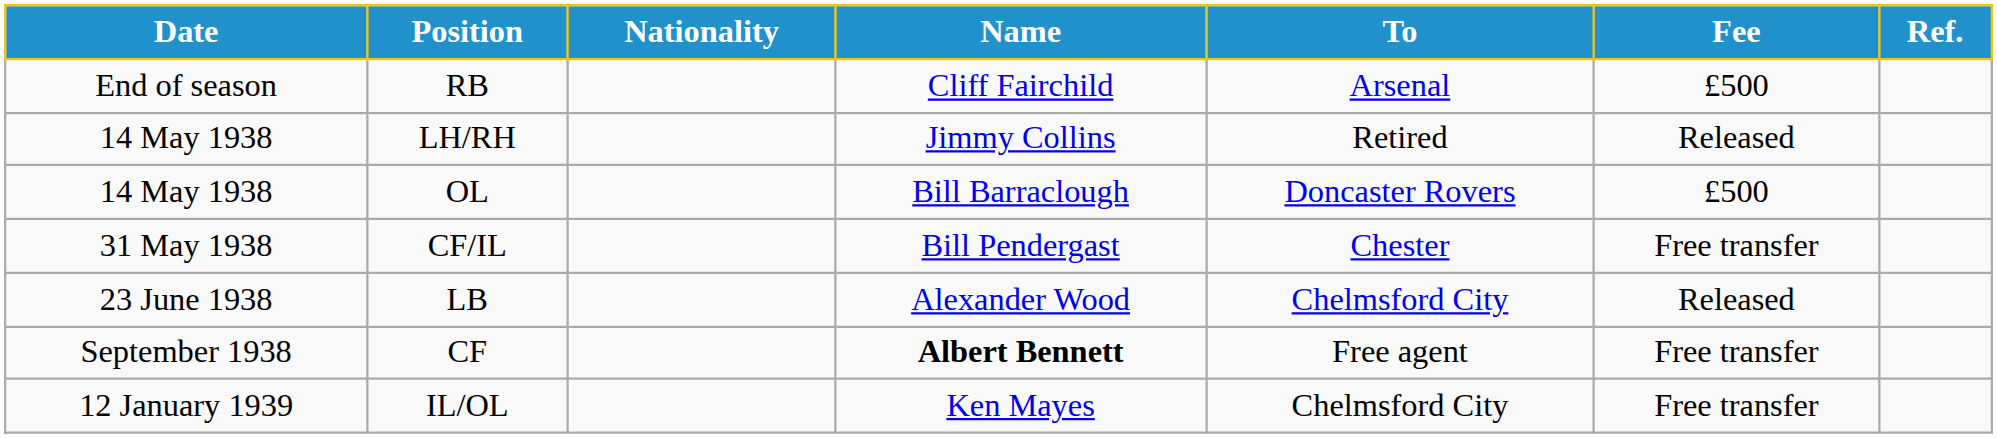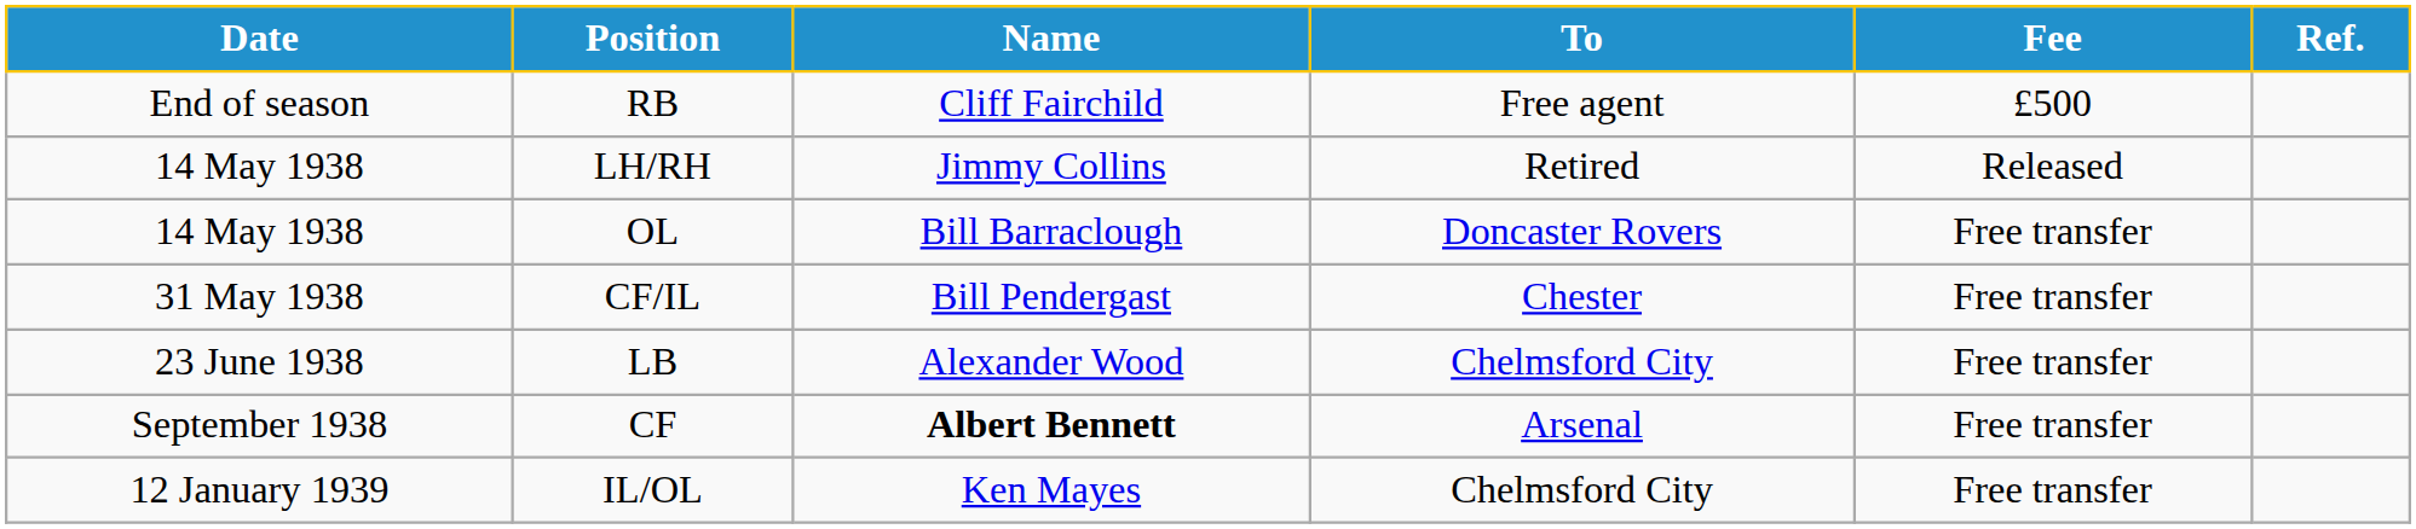- column: Nationality
RB | To: Arsenal -> Free agent
OL | Fee: £500 -> Free transfer
LB | Fee: Released -> Free transfer
CF | To: Free agent -> Arsenal
